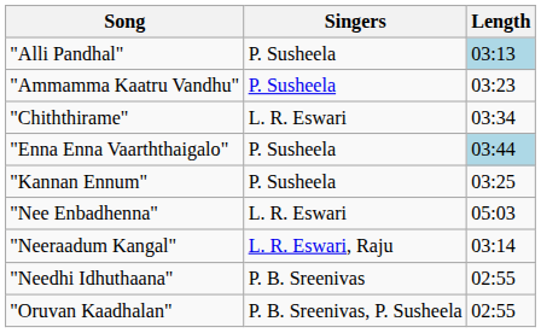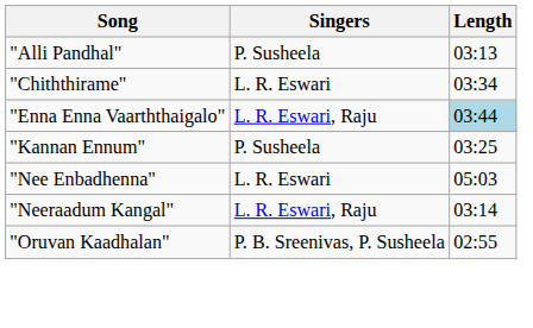"Alli Pandhal" | Length: lightblue background -> no background
- row: "Ammamma Kaatru Vandhu" | P. Susheela | 03:23
"Enna Enna Vaarththaigalo" | Singers: P. Susheela -> L. R. Eswari, Raju
- row: "Needhi Idhuthaana" | P. B. Sreenivas | 02:55
